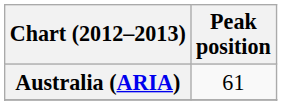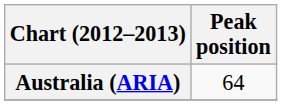Australia (ARIA) | Peak position: 61 -> 64
